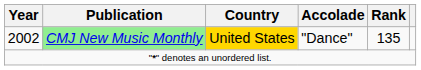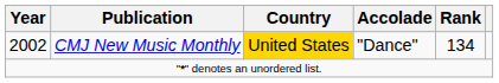2002 | Publication: lightgreen background -> no background
2002 | Rank: 135 -> 134
